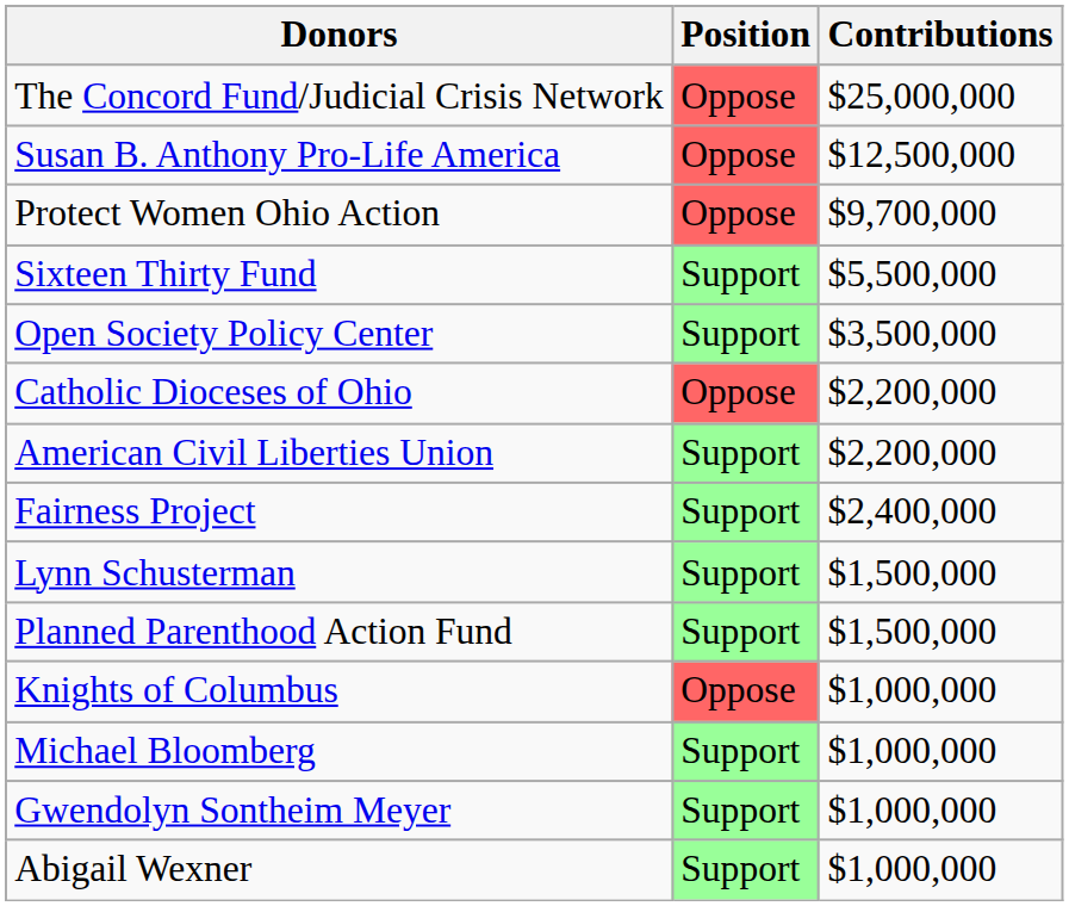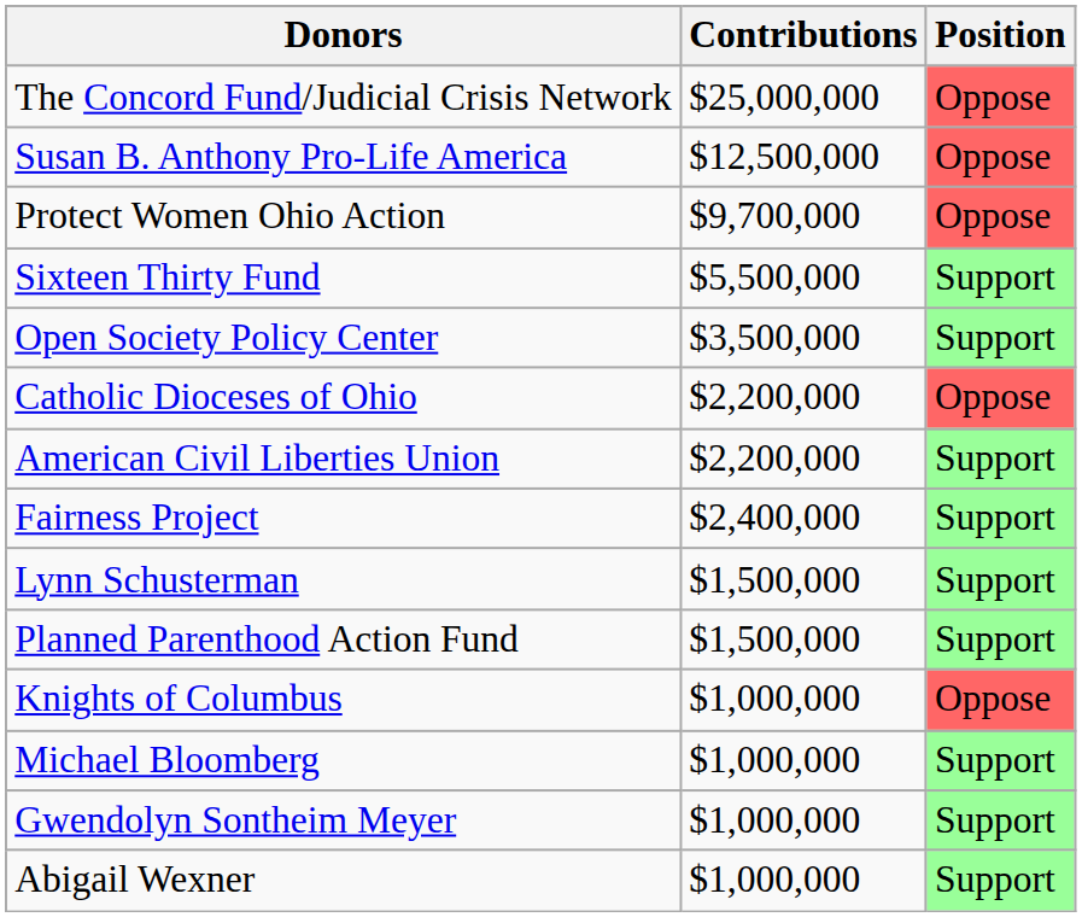columns swapped: Position <-> Contributions
